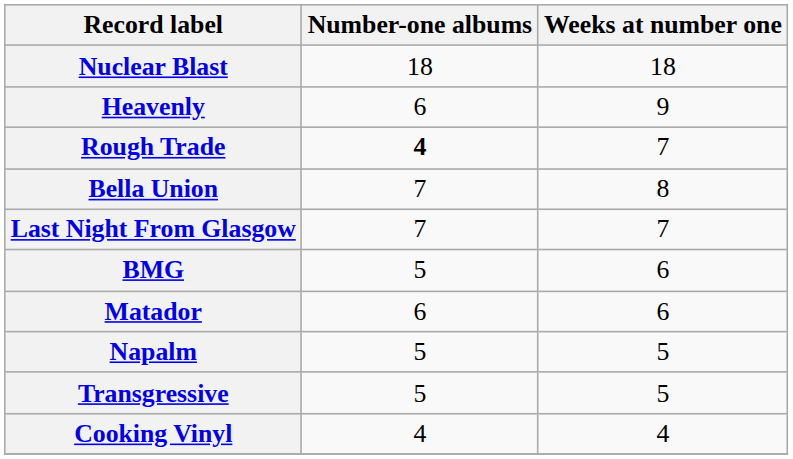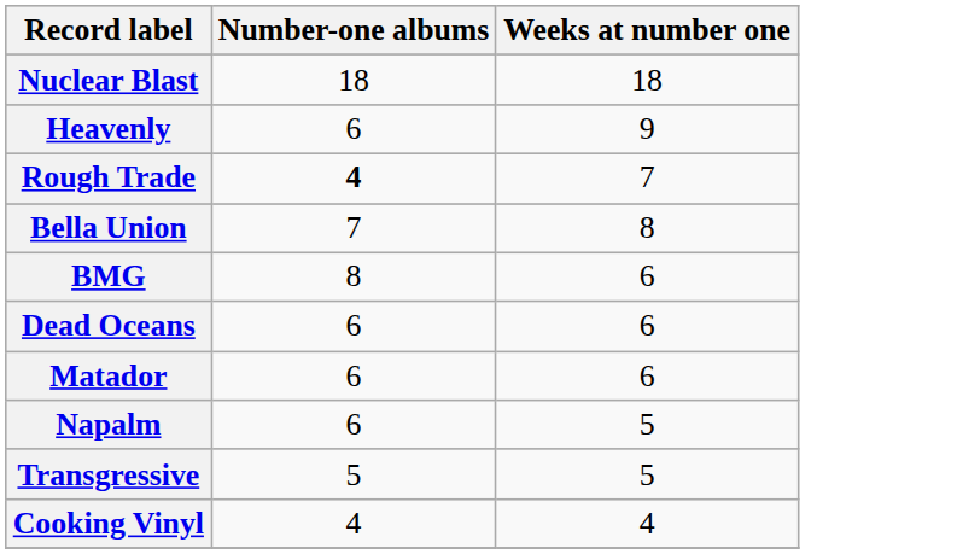- row: Last Night From Glasgow | 7 | 7
BMG | Number-one albums: 5 -> 8
+ row: Dead Oceans | 6 | 6
Napalm | Number-one albums: 5 -> 6
